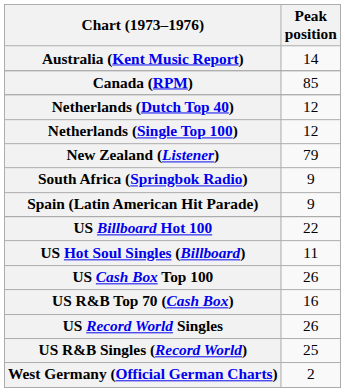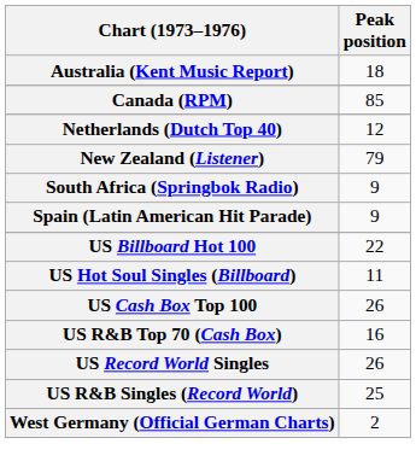Australia (Kent Music Report) | Peak position: 14 -> 18
- row: Netherlands (Single Top 100) | 12
